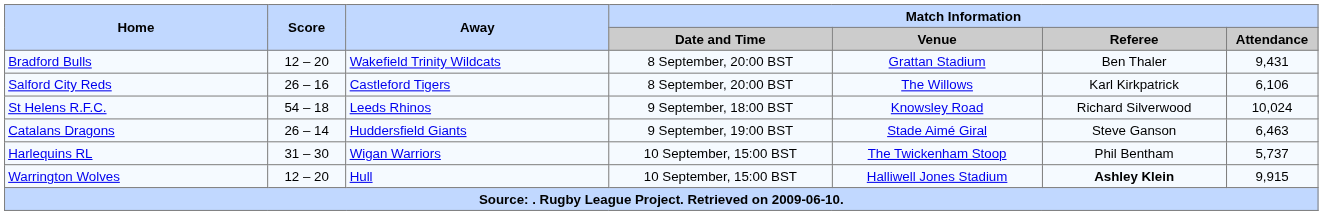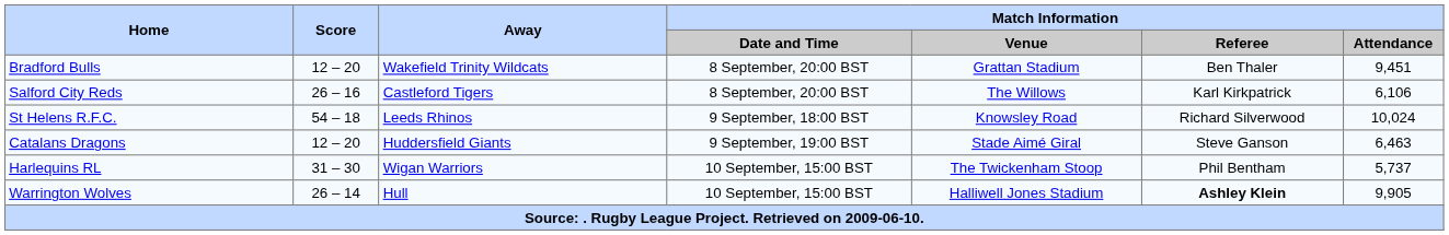Bradford Bulls | Match Information / Attendance: 9,431 -> 9,451
Catalans Dragons | Score: 26 – 14 -> 12 – 20
Warrington Wolves | Score: 12 – 20 -> 26 – 14
Warrington Wolves | Match Information / Attendance: 9,915 -> 9,905
